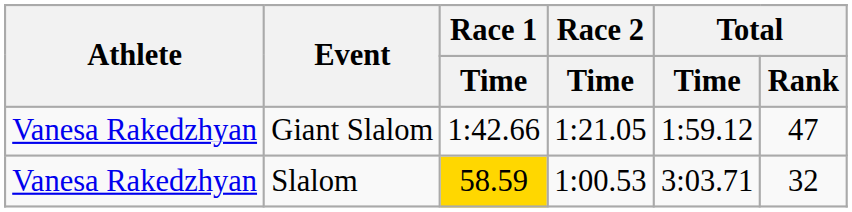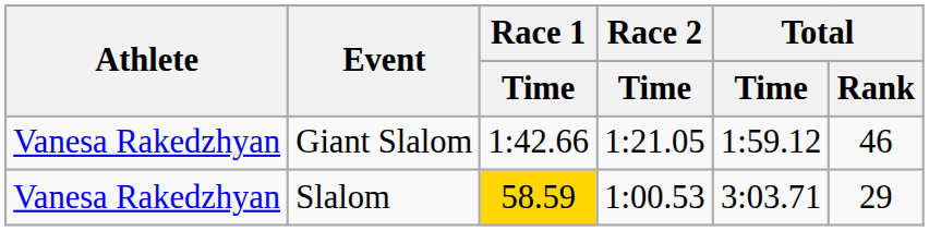Giant Slalom | Total / Rank: 47 -> 46
Slalom | Total / Rank: 32 -> 29
